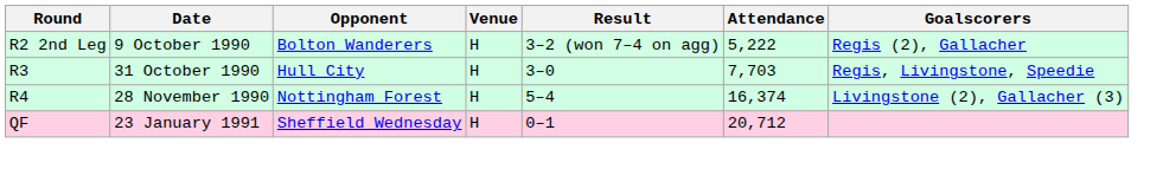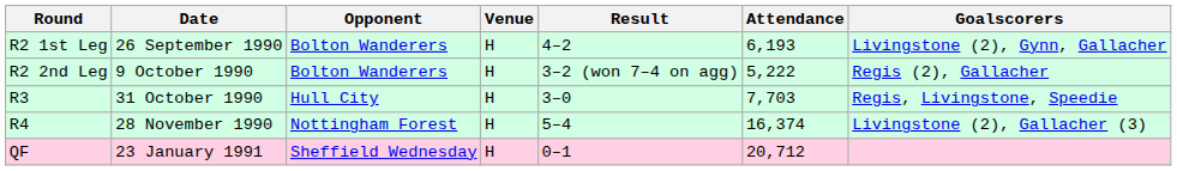+ row: R2 1st Leg | 26 September 1990 | Bolton Wanderers | H | 4–2 | 6,193 | Livingstone (2), Gynn, Gallacher
